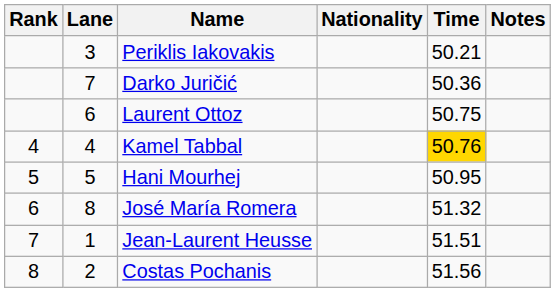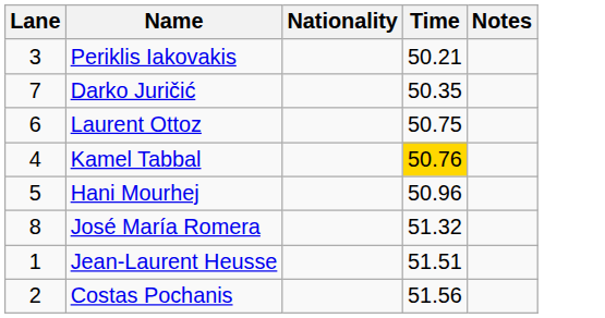- column: Rank | 4 | 5 | 6 | 7 | 8
Darko Juričić | Time: 50.36 -> 50.35
Hani Mourhej | Time: 50.95 -> 50.96
